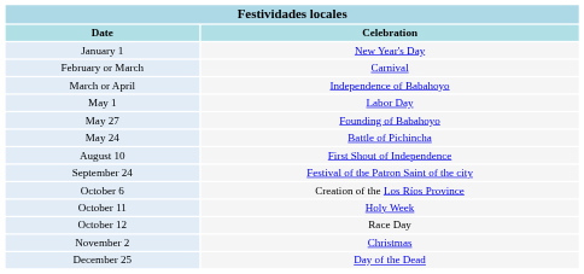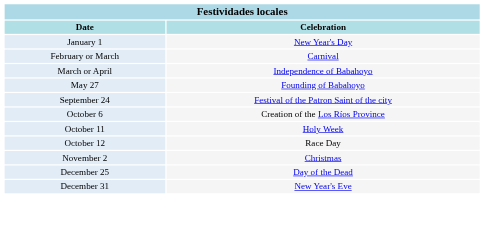- row: May 1 | Labor Day
- row: May 24 | Battle of Pichincha
- row: August 10 | First Shout of Independence
+ row: December 31 | New Year's Eve
